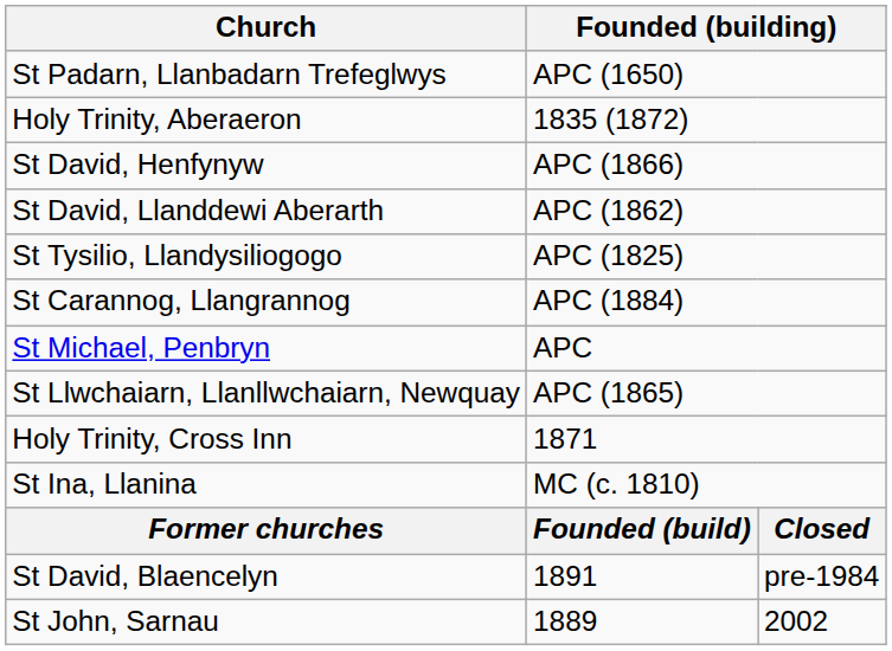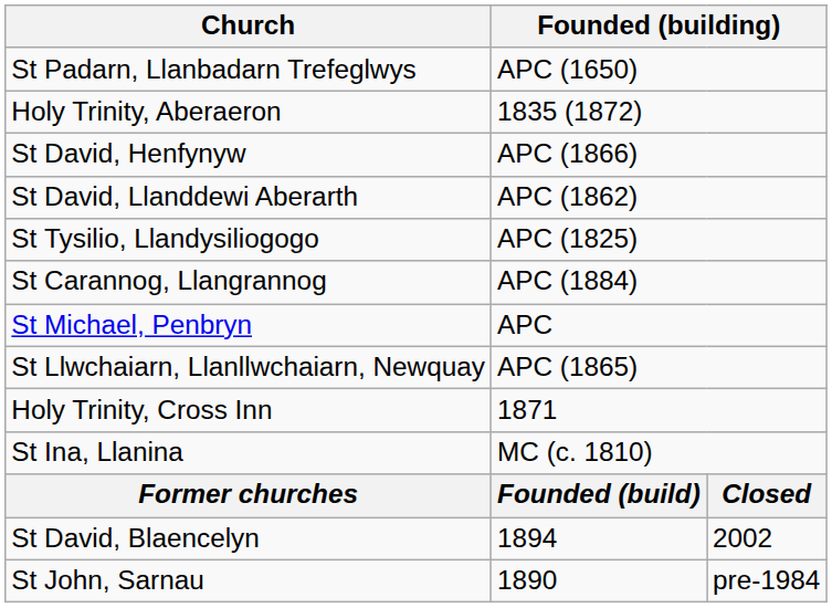St David, Blaencelyn | column 2: 1891 -> 1894
St David, Blaencelyn | column 3: pre-1984 -> 2002
St John, Sarnau | column 2: 1889 -> 1890
St John, Sarnau | column 3: 2002 -> pre-1984
